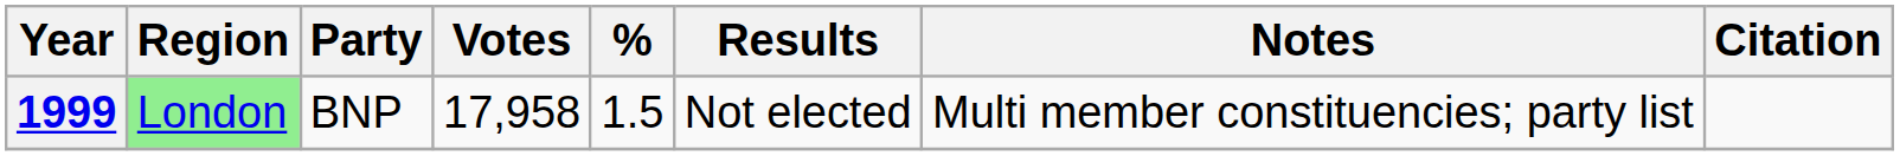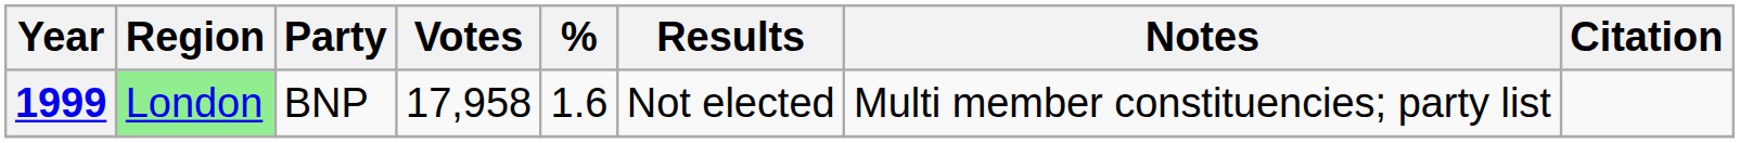1999 | %: 1.5 -> 1.6
